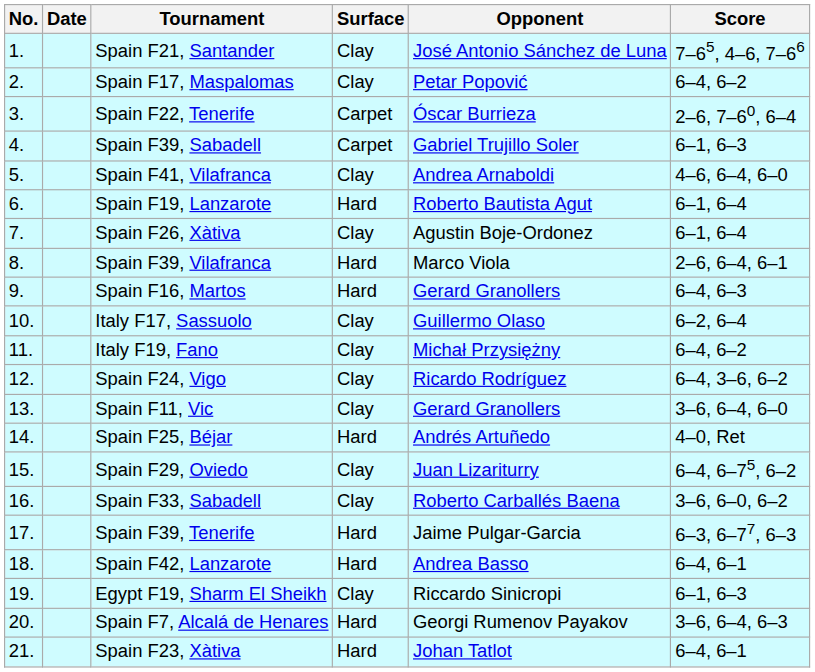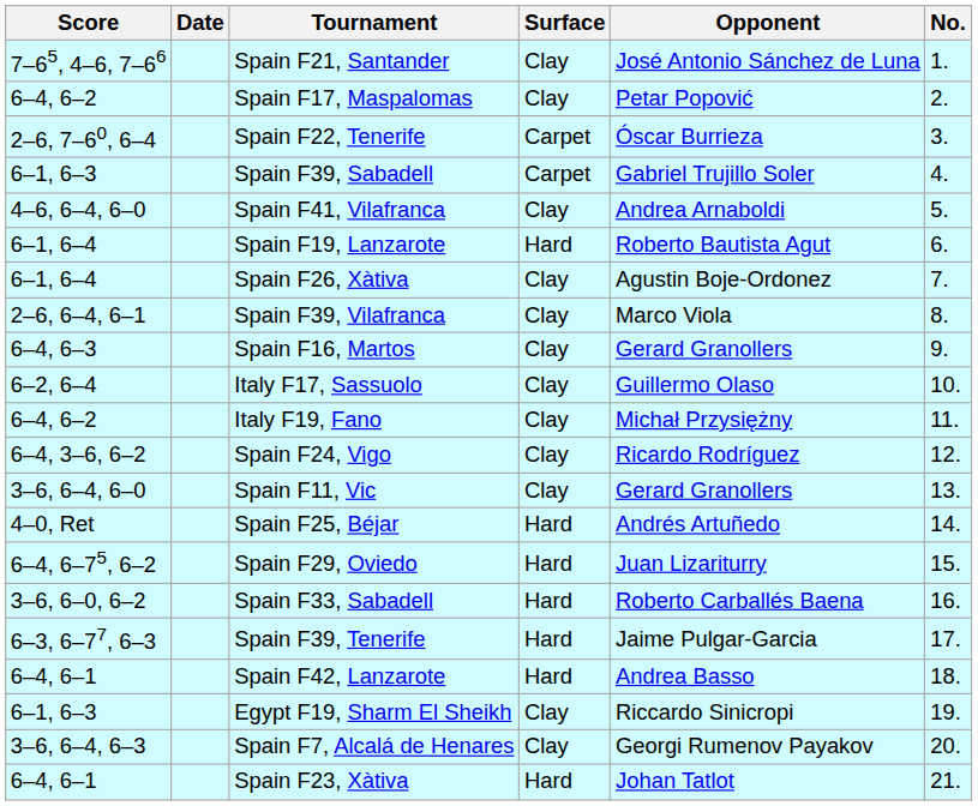columns swapped: No. <-> Score
Spain F39, Vilafranca | Surface: Hard -> Clay
Spain F16, Martos | Surface: Hard -> Clay
Spain F29, Oviedo | Surface: Clay -> Hard
Spain F33, Sabadell | Surface: Clay -> Hard
Spain F7, Alcalá de Henares | Surface: Hard -> Clay
